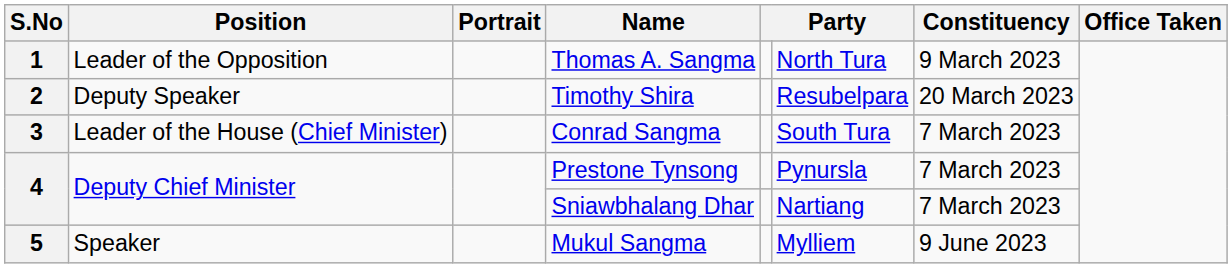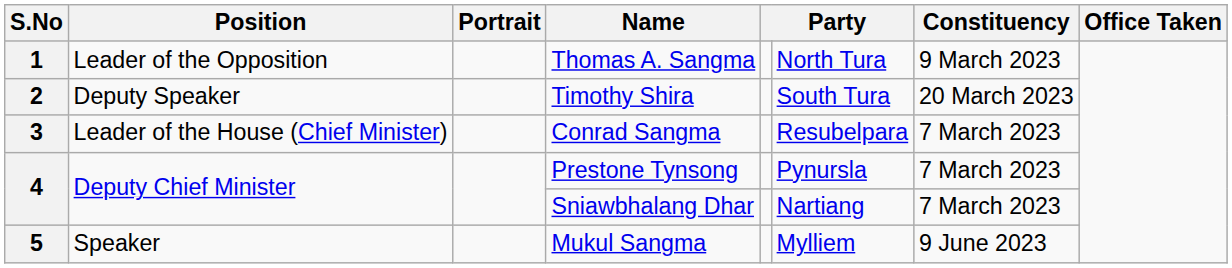Timothy Shira | column 6: Resubelpara -> South Tura
Conrad Sangma | column 6: South Tura -> Resubelpara
